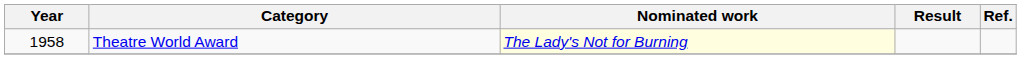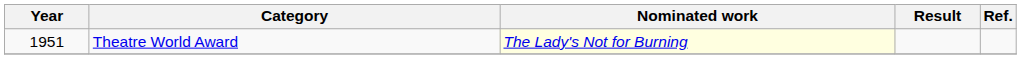Theatre World Award | Year: 1958 -> 1951
